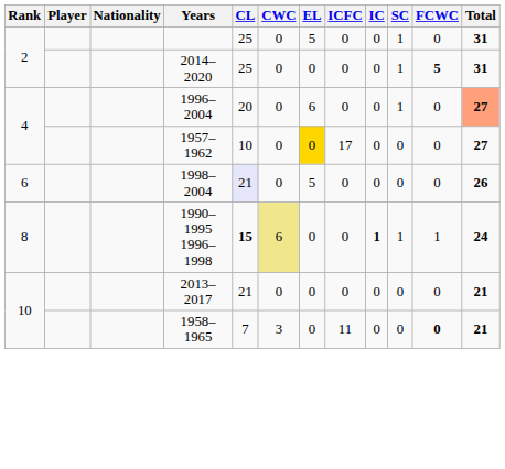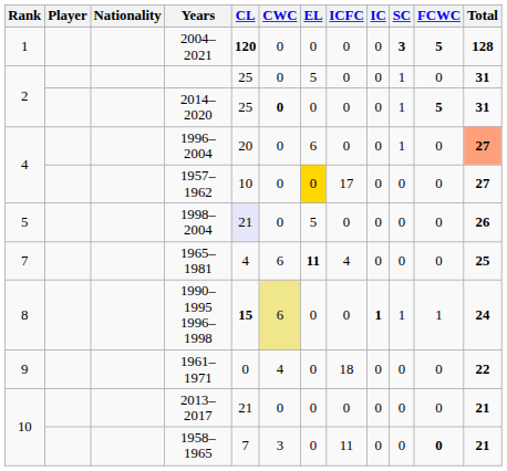+ row: 1 | 2004–2021 | 120 | 0 | 0 | 0 | 0 | 3 | 5 | 128
2014–2020 | CWC: normal -> bold
1998–2004 | Rank: 6 -> 5
+ row: 7 | 1965–1981 | 4 | 6 | 11 | 4 | 0 | 0 | 0 | 25
+ row: 9 | 1961–1971 | 0 | 4 | 0 | 18 | 0 | 0 | 0 | 22
